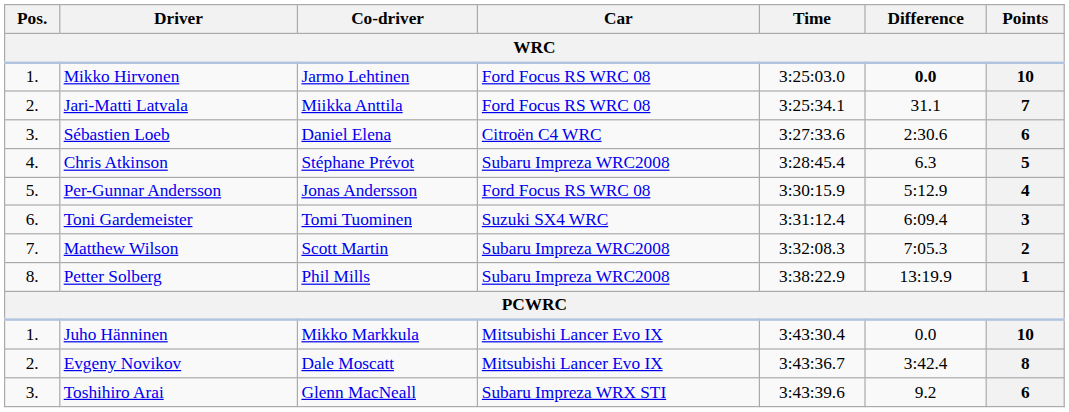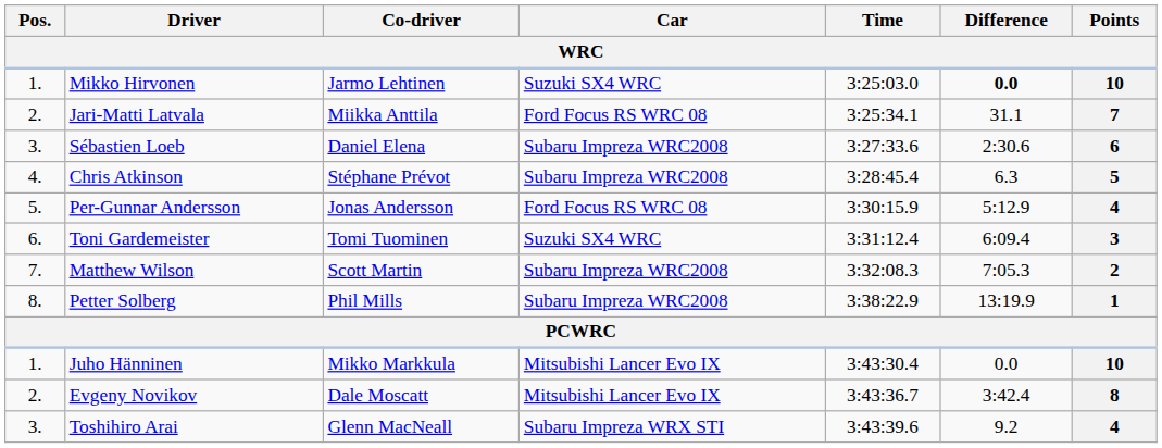Mikko Hirvonen | Car: Ford Focus RS WRC 08 -> Suzuki SX4 WRC
Sébastien Loeb | Car: Citroën C4 WRC -> Subaru Impreza WRC2008
Toshihiro Arai | Points: 6 -> 4
